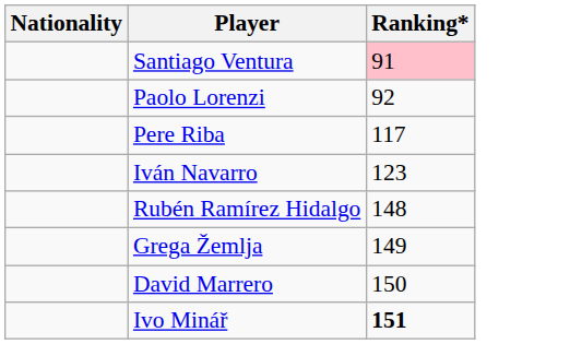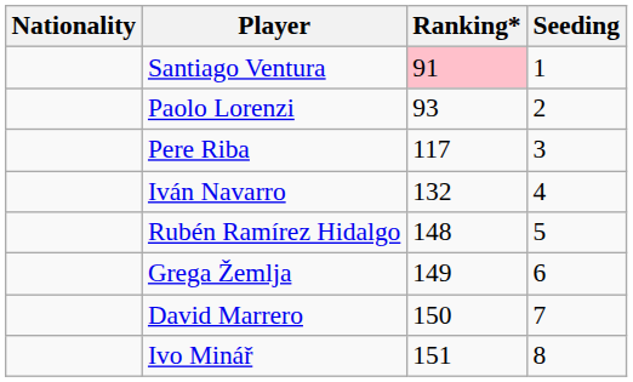+ column: Seeding | 1 | 2 | 3 | 4 | 5 | 6 | 7 | 8
Paolo Lorenzi | Ranking*: 92 -> 93
Iván Navarro | Ranking*: 123 -> 132
Ivo Minář | Ranking*: bold -> normal
